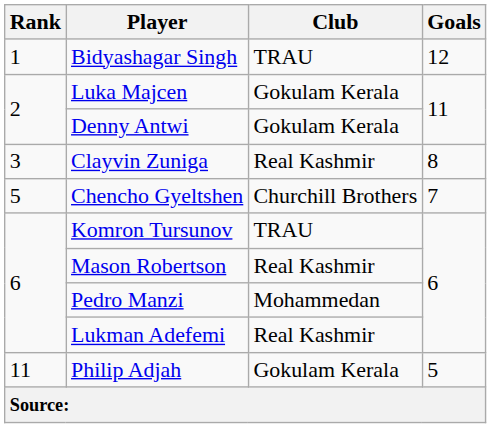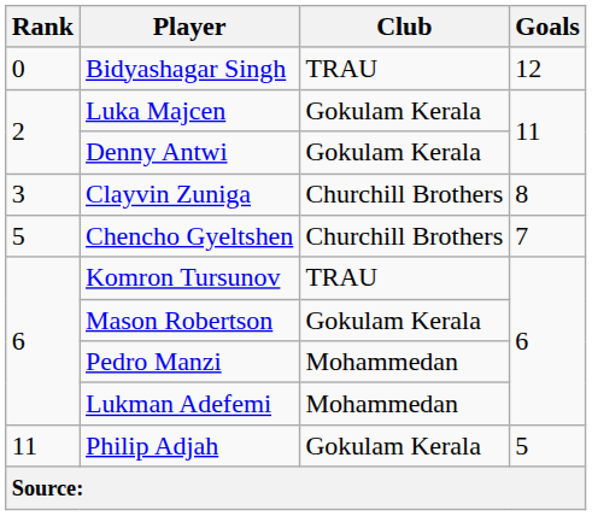Bidyashagar Singh | Rank: 1 -> 0
Clayvin Zuniga | Club: Real Kashmir -> Churchill Brothers
Mason Robertson | Club: Real Kashmir -> Gokulam Kerala
Lukman Adefemi | Club: Real Kashmir -> Mohammedan
